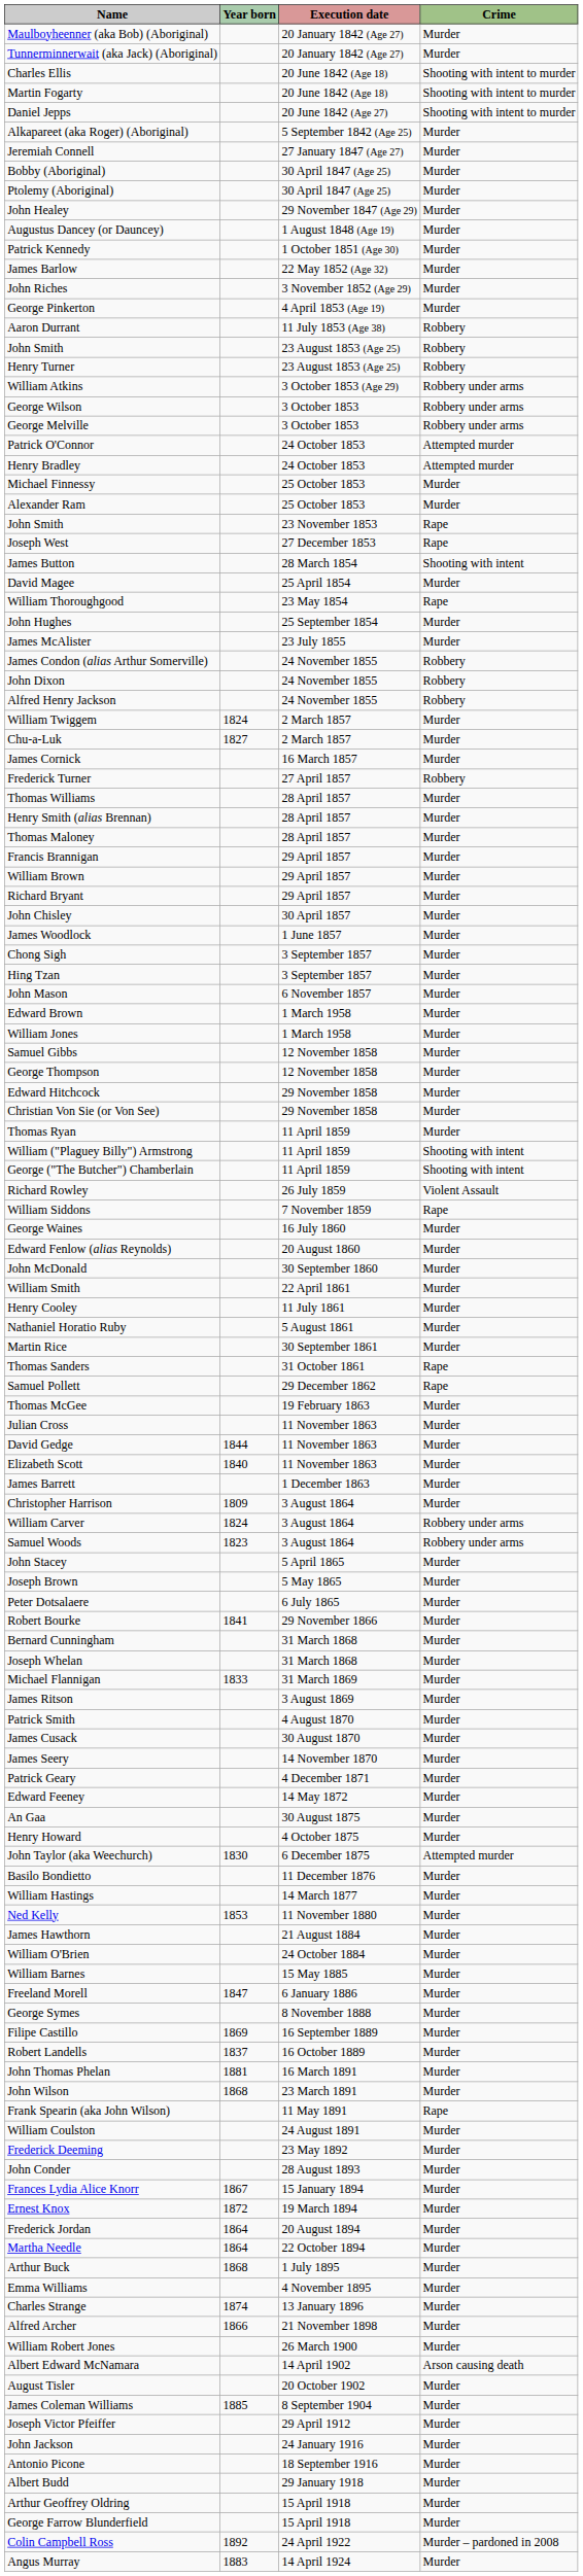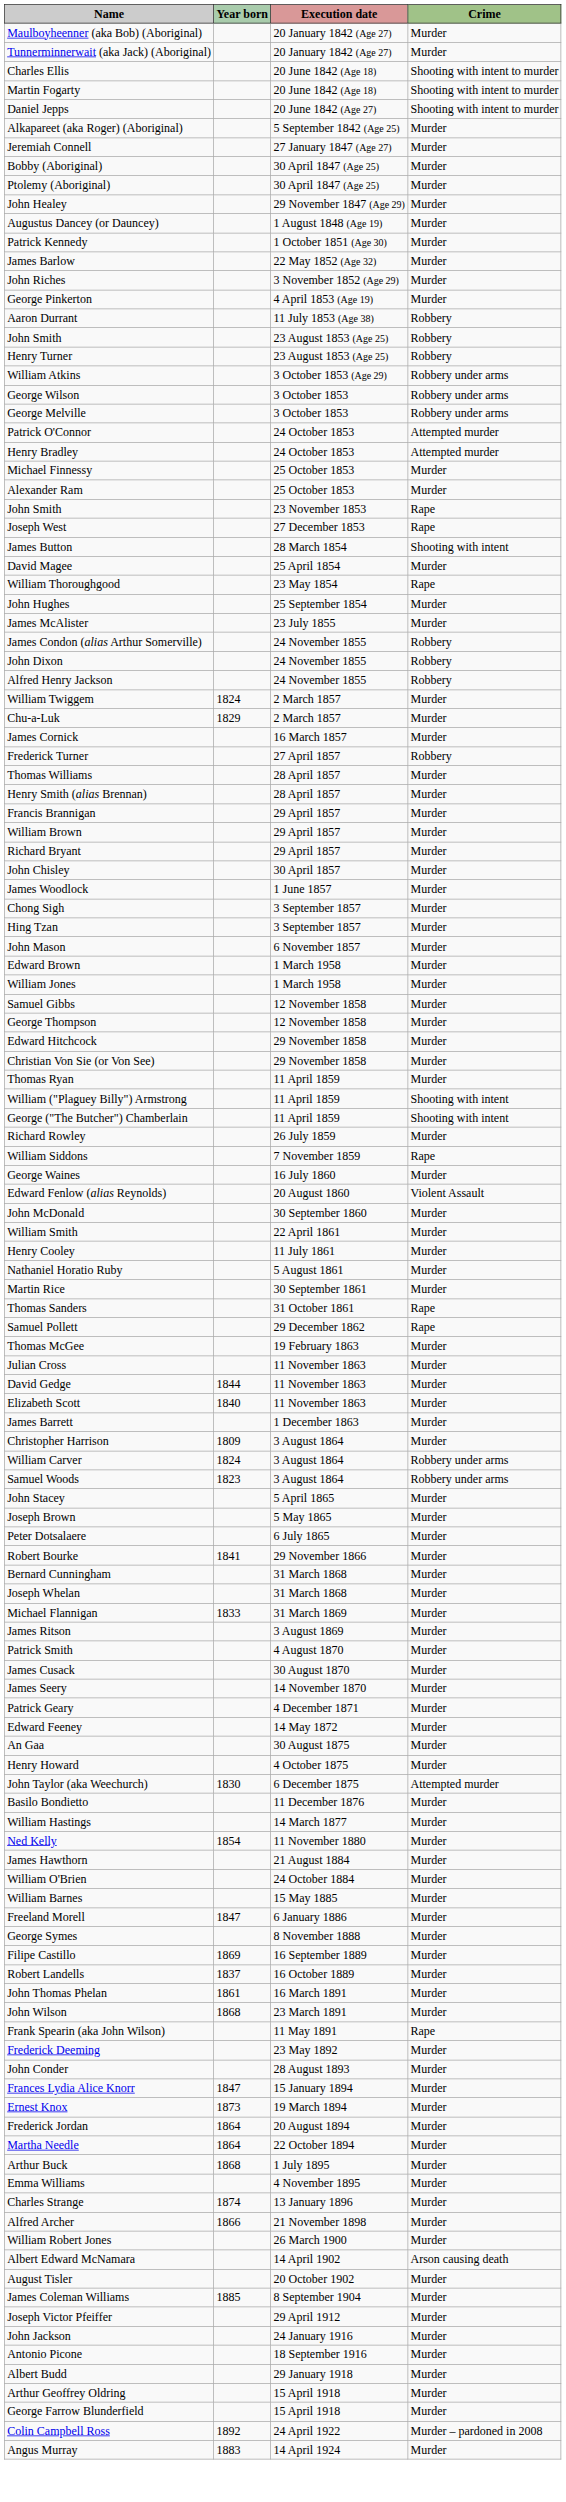Chu-a-Luk | Year born: 1827 -> 1829
- row: Thomas Maloney | 28 April 1857 | Murder
Richard Rowley | Crime: Violent Assault -> Murder
Edward Fenlow (alias Reynolds) | Crime: Murder -> Violent Assault
Ned Kelly | Year born: 1853 -> 1854
John Thomas Phelan | Year born: 1881 -> 1861
- row: William Coulston | 24 August 1891 | Murder
Frances Lydia Alice Knorr | Year born: 1867 -> 1847
Ernest Knox | Year born: 1872 -> 1873
